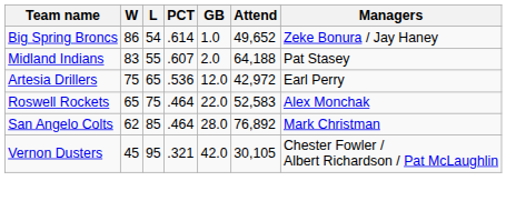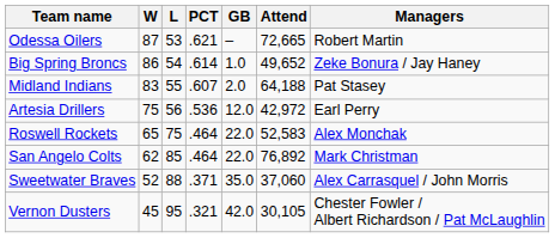+ row: Odessa Oilers | 87 | 53 | .621 | – | 72,665 | Robert Martin
Artesia Drillers | L: 65 -> 56
San Angelo Colts | GB: 28.0 -> 22.0
+ row: Sweetwater Braves | 52 | 88 | .371 | 35.0 | 37,060 | Alex Carrasquel / John Morris
